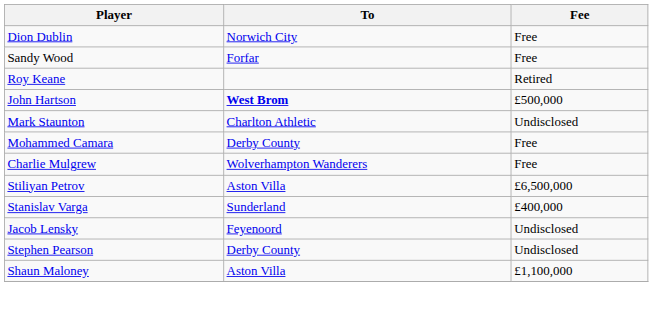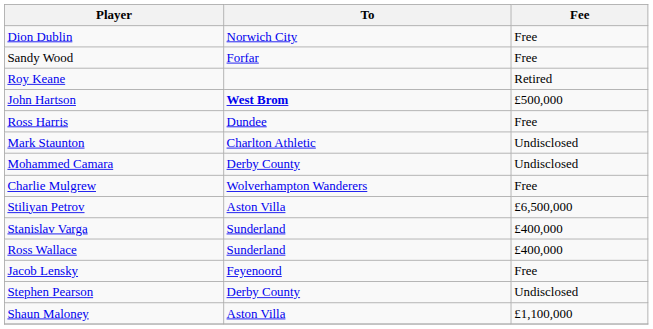+ row: Ross Harris | Dundee | Free
Mohammed Camara | Fee: Free -> Undisclosed
+ row: Ross Wallace | Sunderland | £400,000
Jacob Lensky | Fee: Undisclosed -> Free
